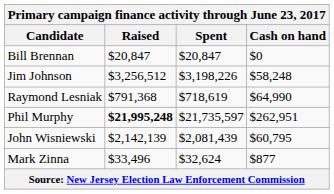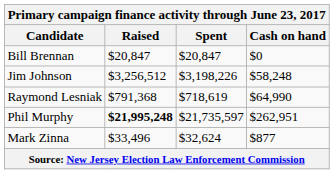- row: John Wisniewski | $2,142,139 | $2,081,439 | $60,795
